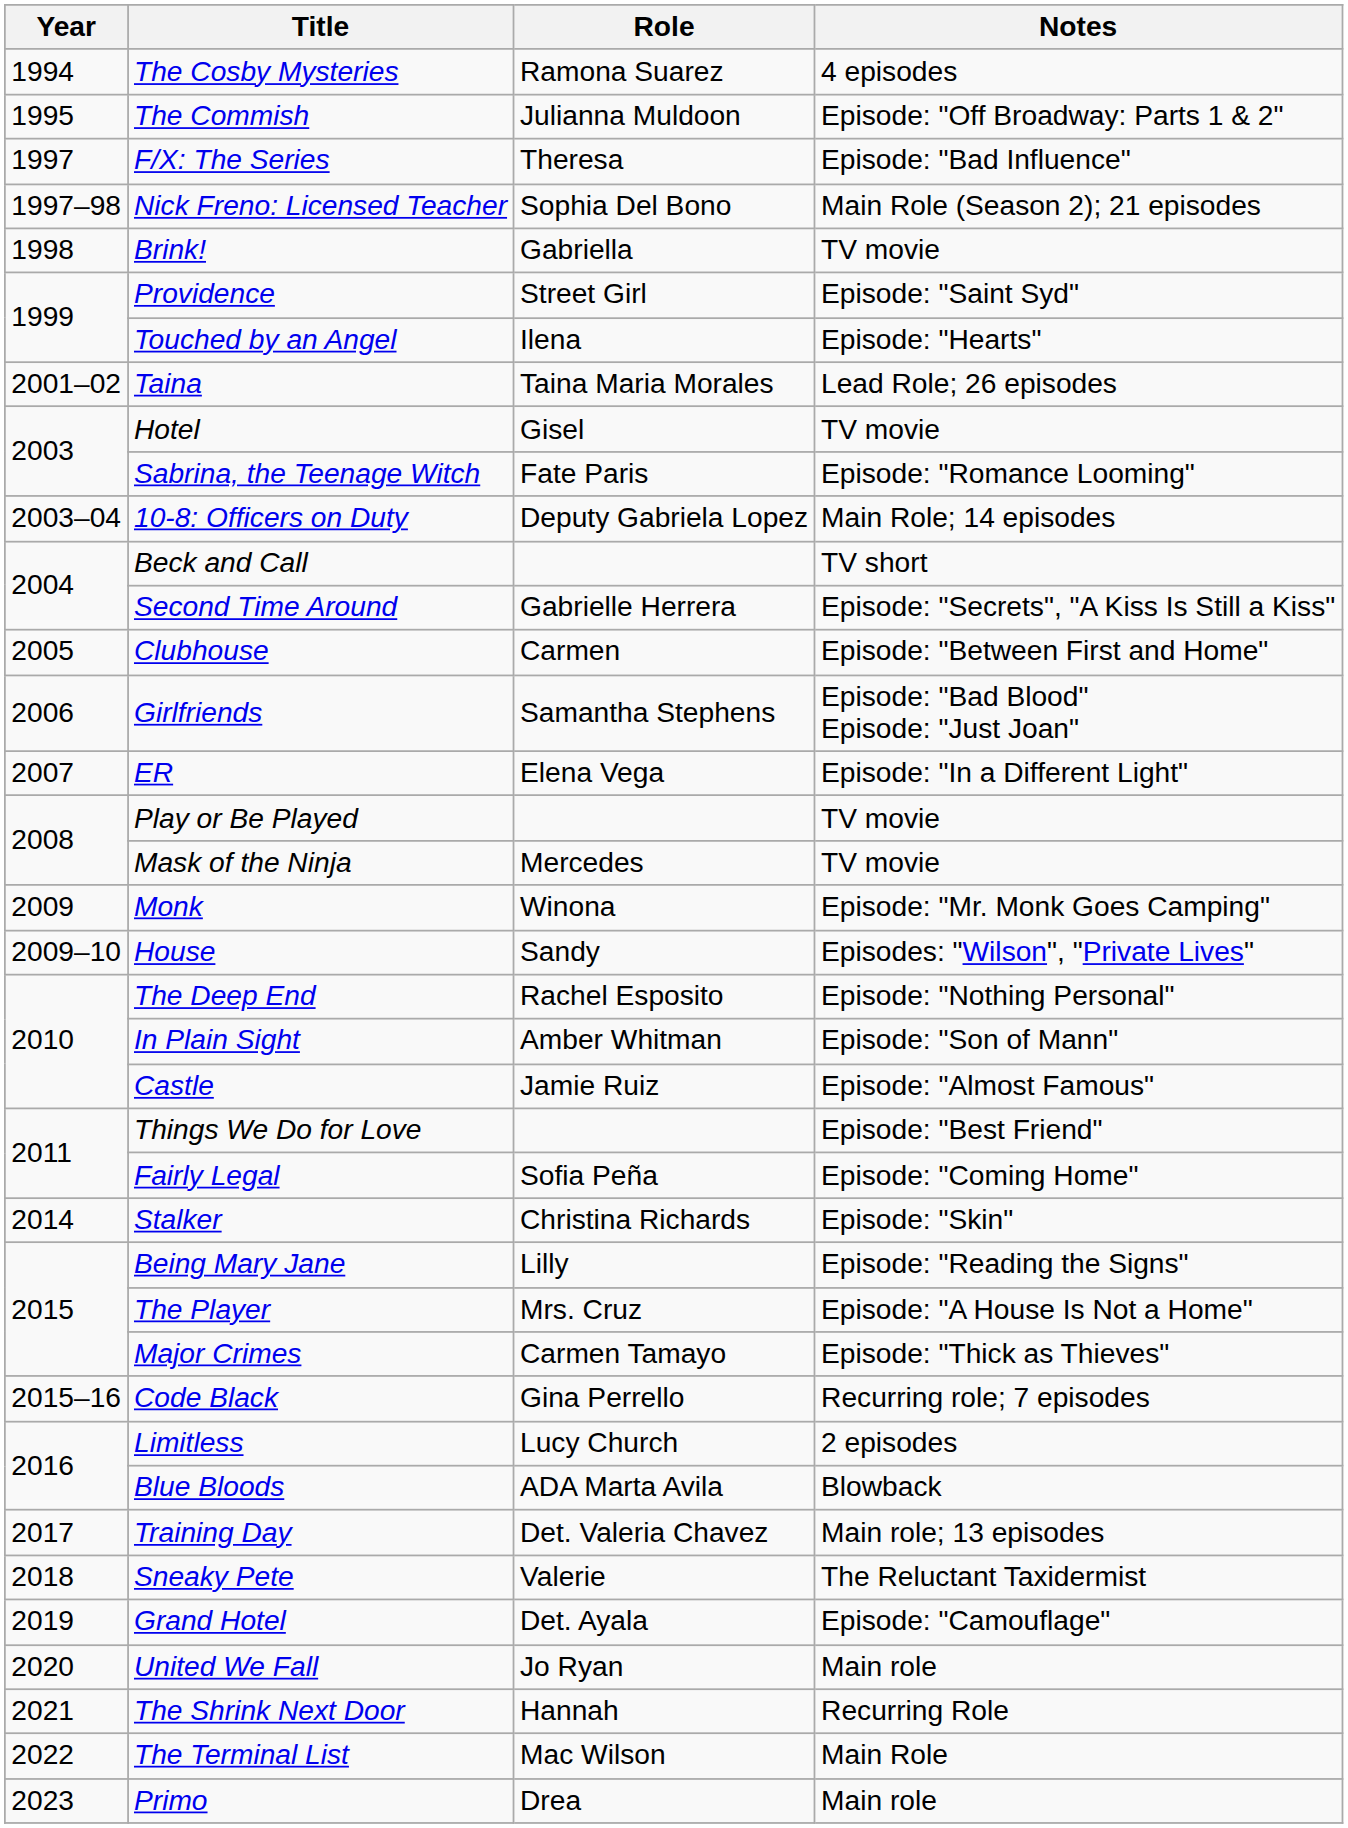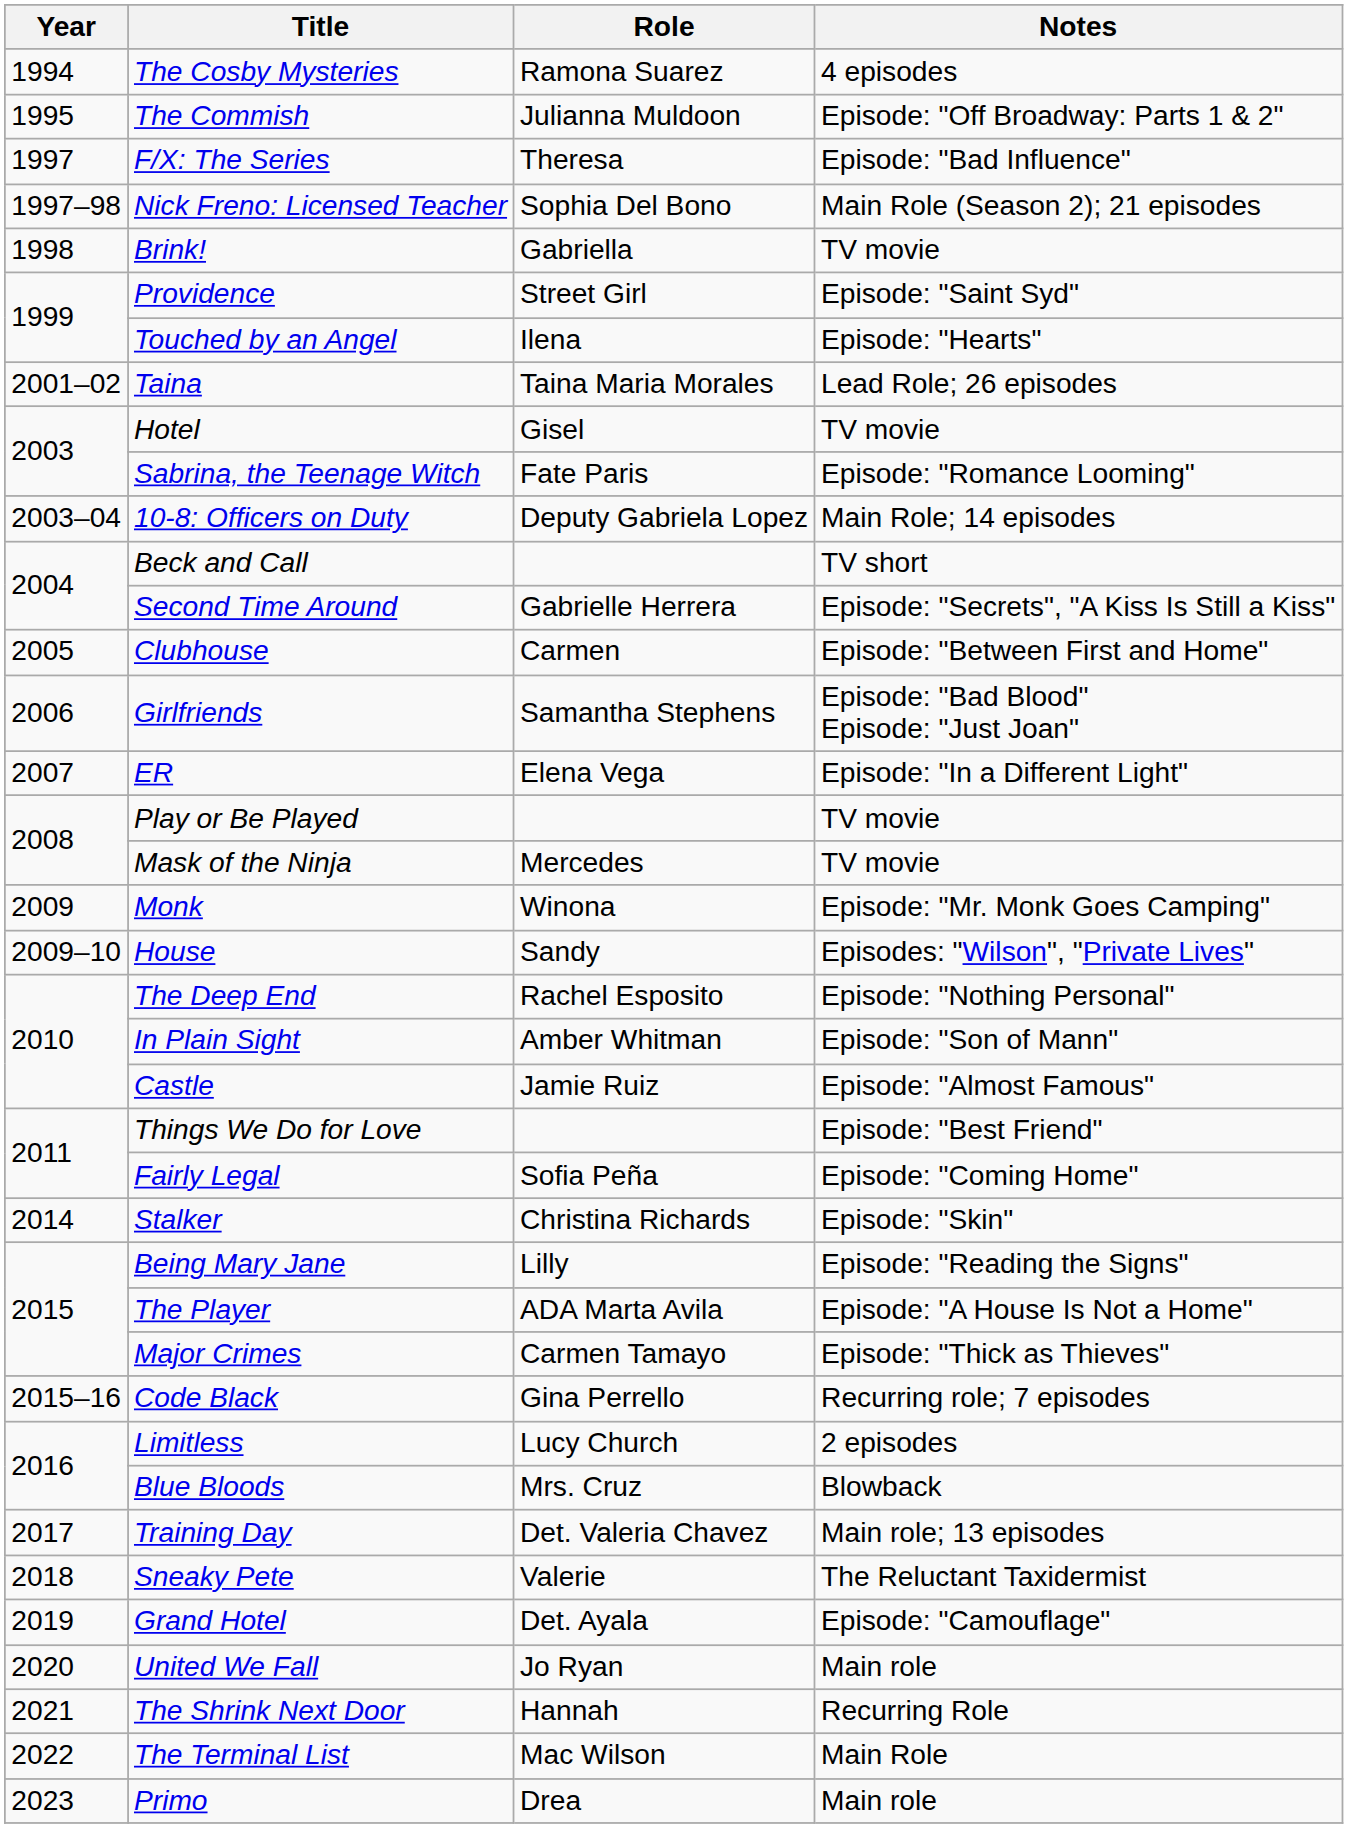The Player | Role: Mrs. Cruz -> ADA Marta Avila
Blue Bloods | Role: ADA Marta Avila -> Mrs. Cruz
